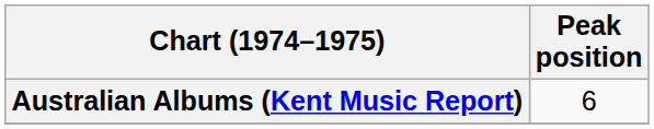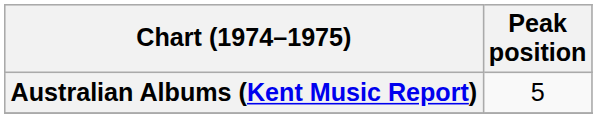Australian Albums (Kent Music Report) | Peak position: 6 -> 5
